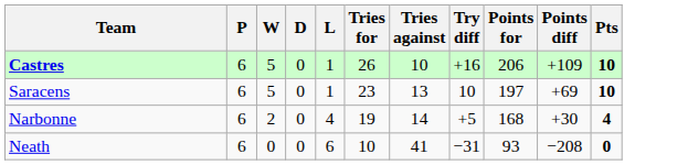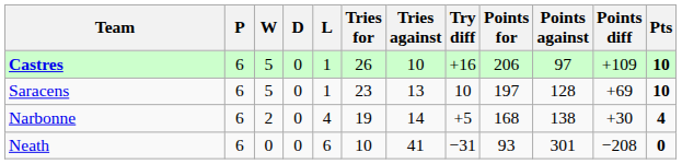+ column: Points against | 97 | 128 | 138 | 301
